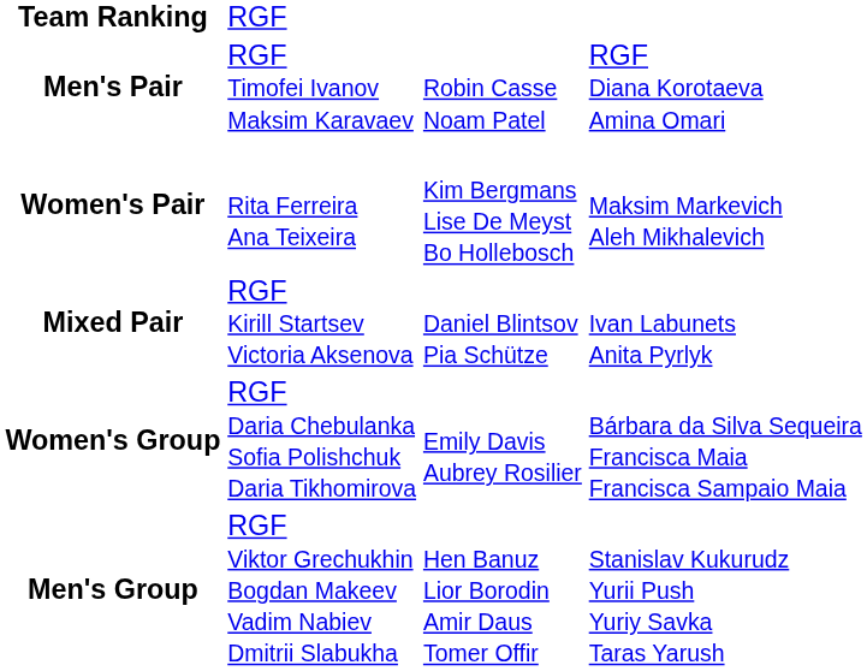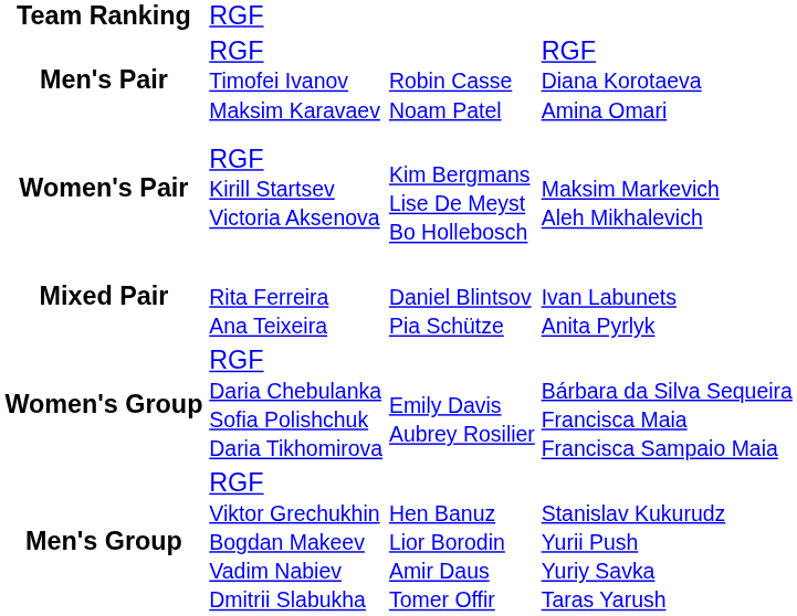Women's Pair | column 2: Rita Ferreira Ana Teixeira -> RGF Kirill Startsev Victoria Aksenova
Mixed Pair | column 2: RGF Kirill Startsev Victoria Aksenova -> Rita Ferreira Ana Teixeira
